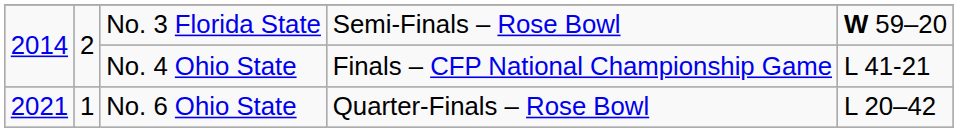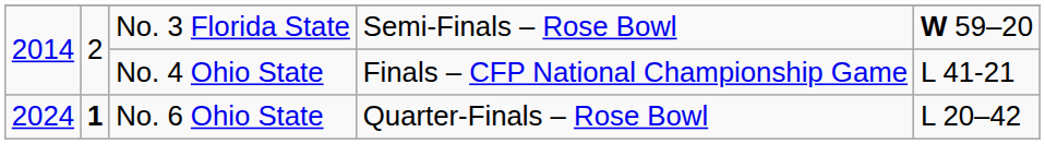No. 6 Ohio State | column 1: 2021 -> 2024
No. 6 Ohio State | column 2: normal -> bold
